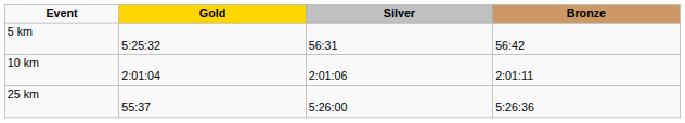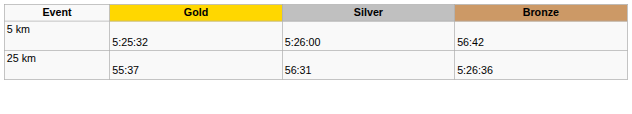5 km | Silver: 56:31 -> 5:26:00
- row: 10 km | 2:01:04 | 2:01:06 | 2:01:11
25 km | Silver: 5:26:00 -> 56:31
